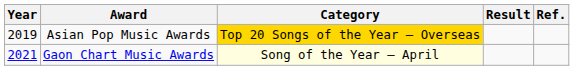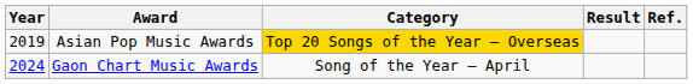Gaon Chart Music Awards | Year: 2021 -> 2024
Gaon Chart Music Awards | Category: lightyellow background -> no background
